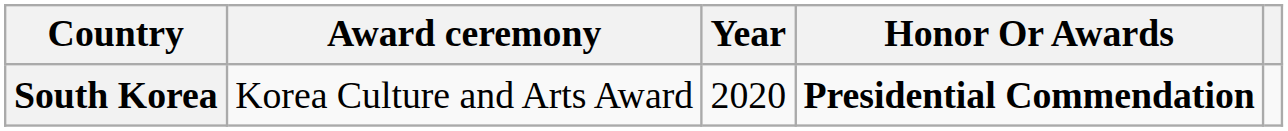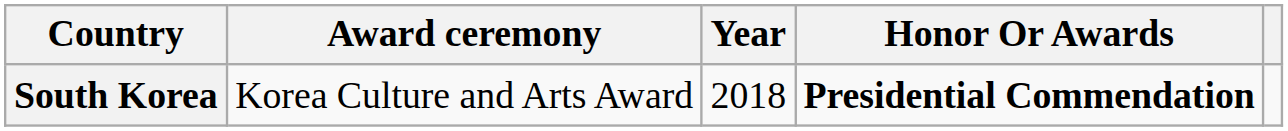South Korea | Year: 2020 -> 2018
